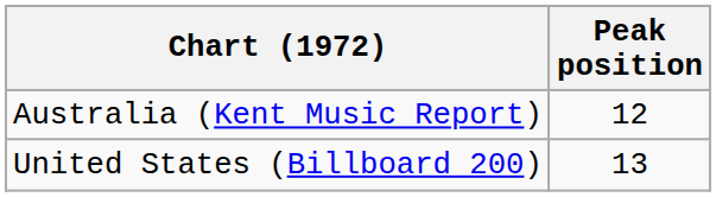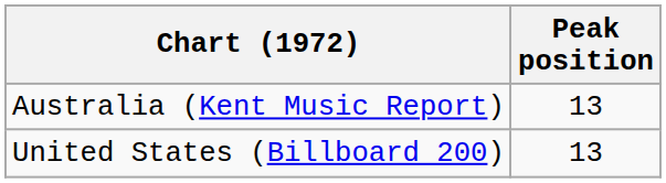Australia (Kent Music Report) | Peak position: 12 -> 13
